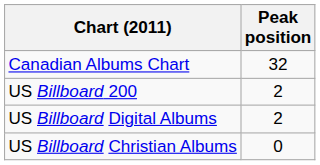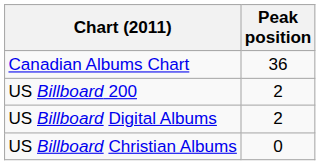Canadian Albums Chart | Peak position: 32 -> 36
